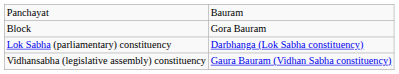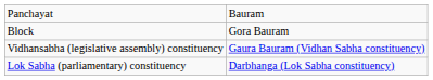rows swapped: Vidhansabha (legislative assembly) constituency <-> Lok Sabha (parliamentary) constituency
